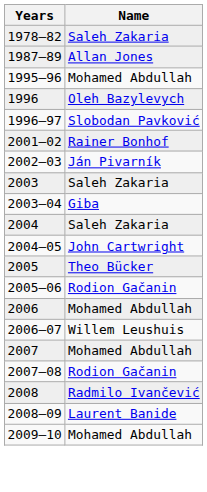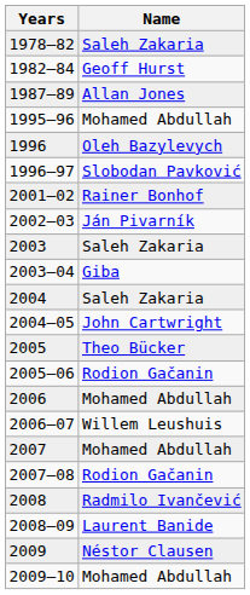+ row: 1982–84 | Geoff Hurst
+ row: 2009 | Néstor Clausen
